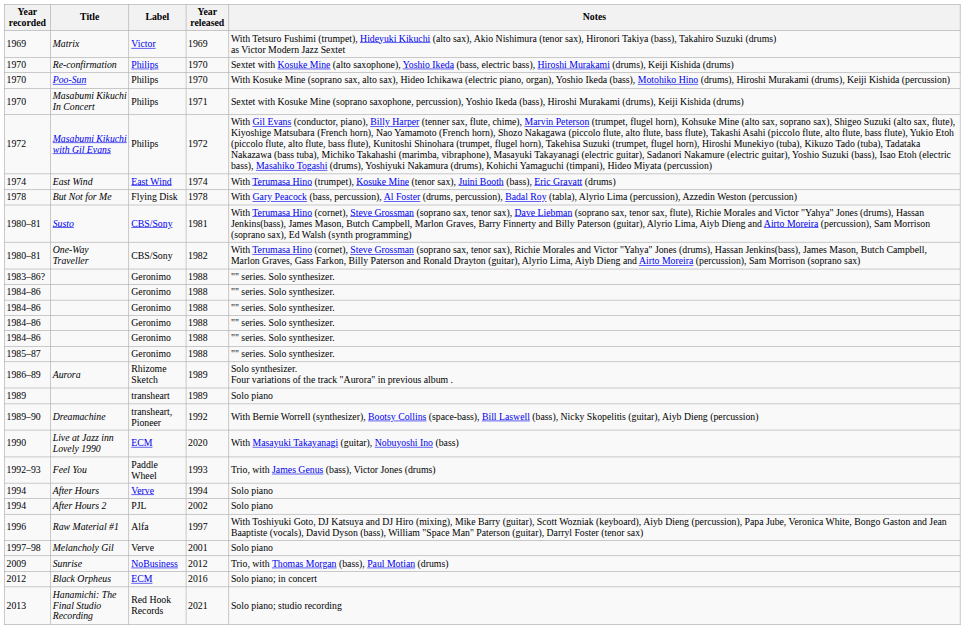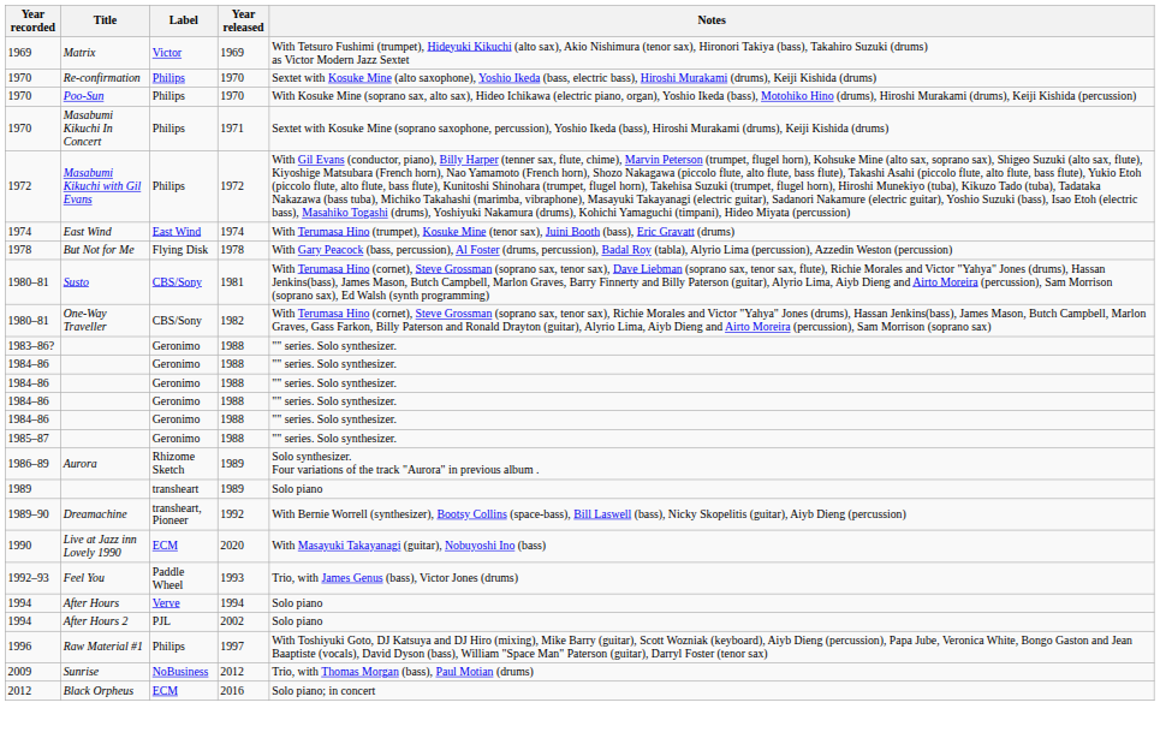Raw Material #1 | Label: Alfa -> Philips
- row: 1997–98 | Melancholy Gil | Verve | 2001 | Solo piano
- row: 2013 | Hanamichi: The Final Studio Recording | Red Hook Records | 2021 | Solo piano; studio recording
